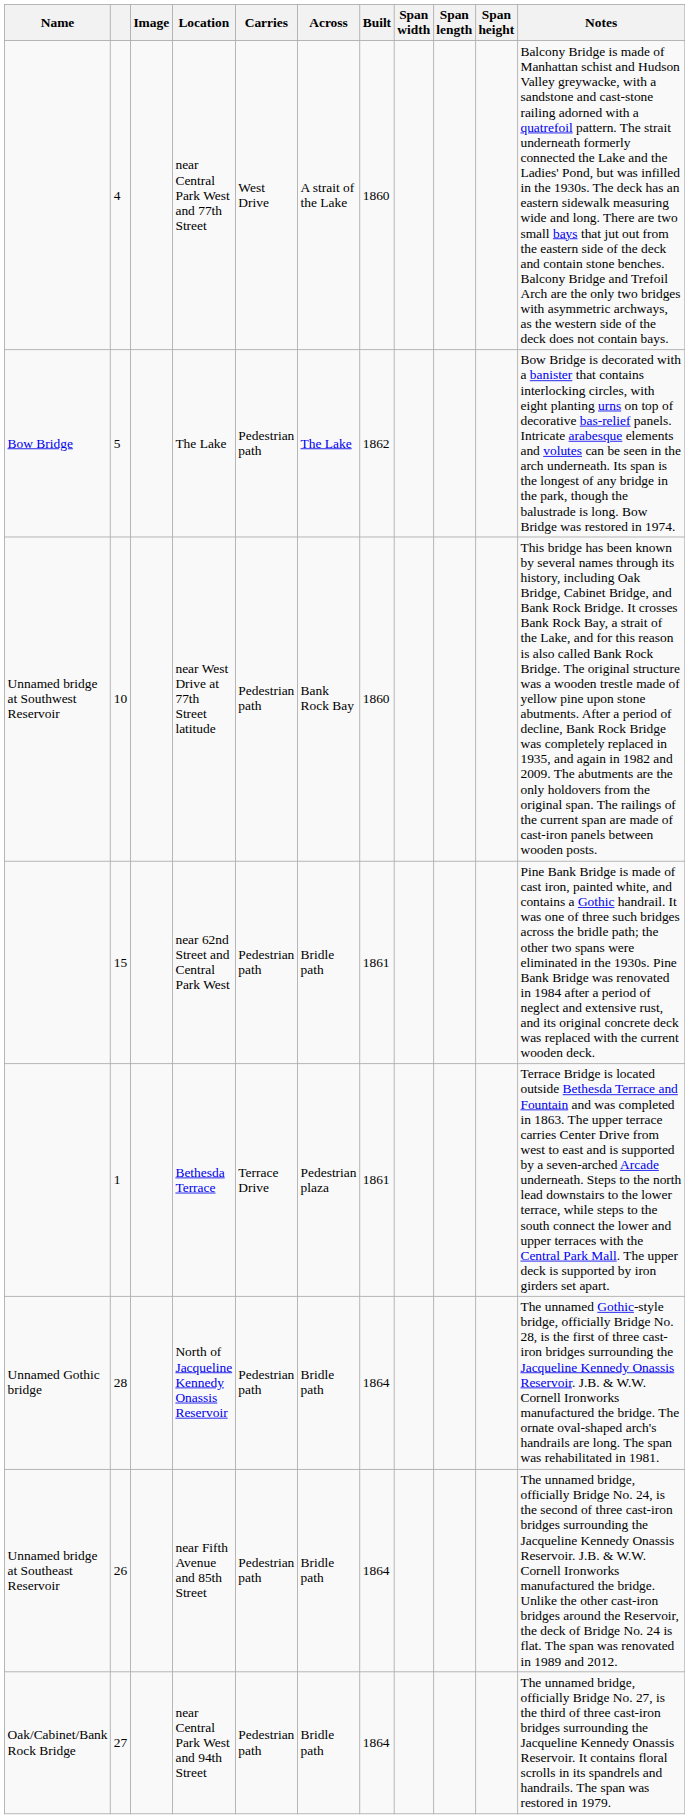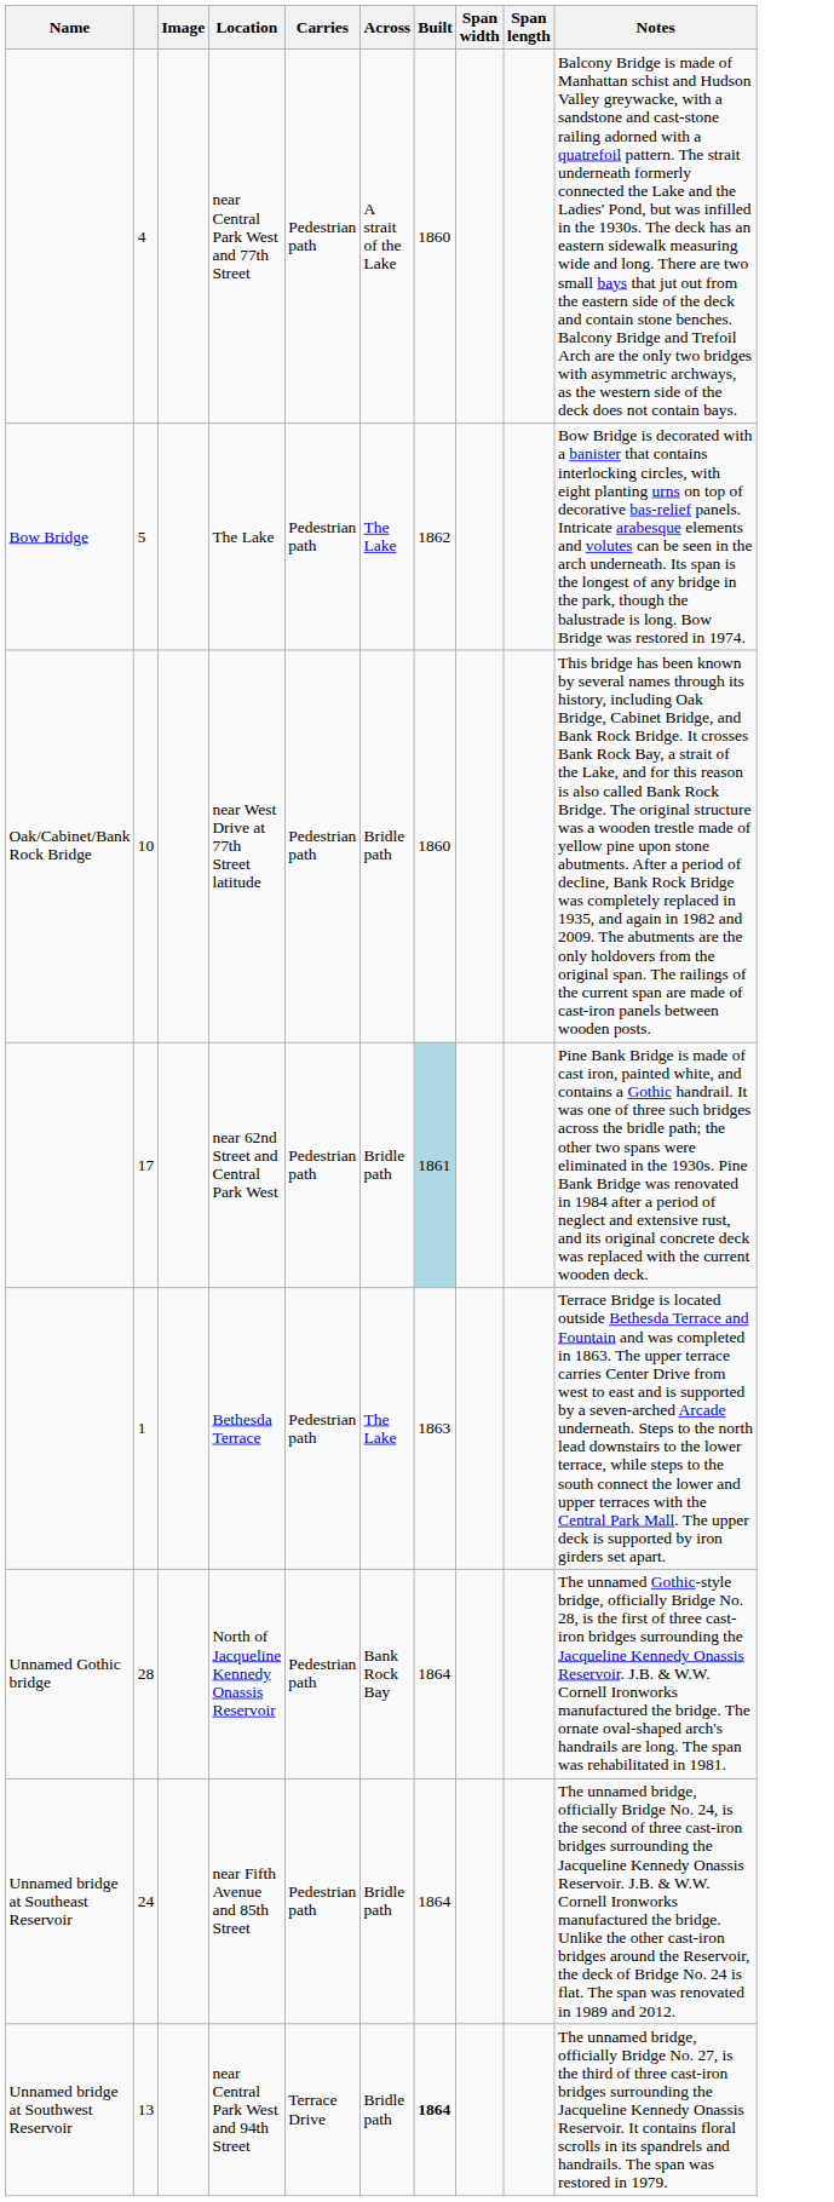- column: Span height
near Central Park West and 77th Street | Carries: West Drive -> Pedestrian path
near West Drive at 77th Street latitude | Name: Unnamed bridge at Southwest Reservoir -> Oak/Cabinet/Bank Rock Bridge
near West Drive at 77th Street latitude | Across: Bank Rock Bay -> Bridle path
near 62nd Street and Central Park West | column 2: 15 -> 17
near 62nd Street and Central Park West | Built: no background -> lightblue background
Bethesda Terrace | Carries: Terrace Drive -> Pedestrian path
Bethesda Terrace | Across: Pedestrian plaza -> The Lake
Bethesda Terrace | Built: 1861 -> 1863
North of Jacqueline Kennedy Onassis Reservoir | Across: Bridle path -> Bank Rock Bay
near Fifth Avenue and 85th Street | column 2: 26 -> 24
near Central Park West and 94th Street | Name: Oak/Cabinet/Bank Rock Bridge -> Unnamed bridge at Southwest Reservoir
near Central Park West and 94th Street | column 2: 27 -> 13
near Central Park West and 94th Street | Carries: Pedestrian path -> Terrace Drive
near Central Park West and 94th Street | Built: normal -> bold
